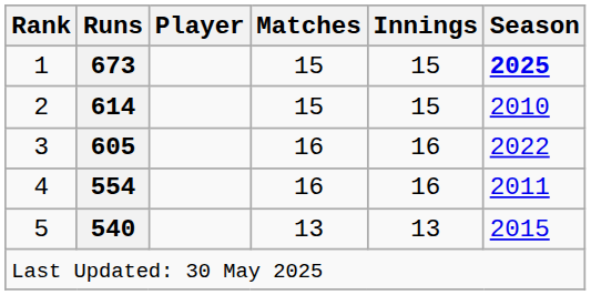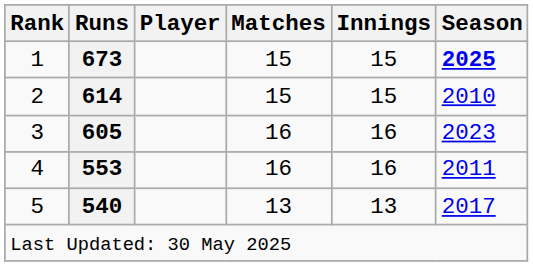3 | Season: 2022 -> 2023
4 | Runs: 554 -> 553
5 | Season: 2015 -> 2017
